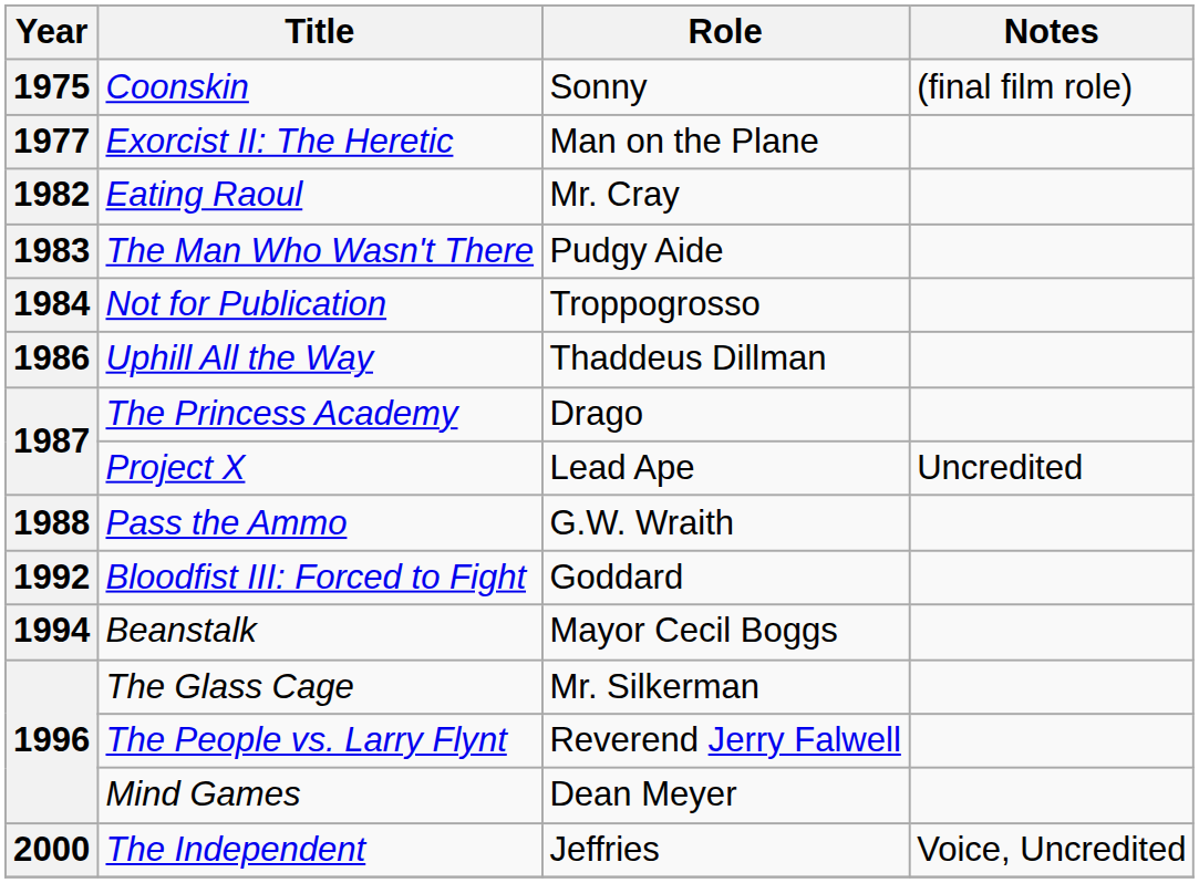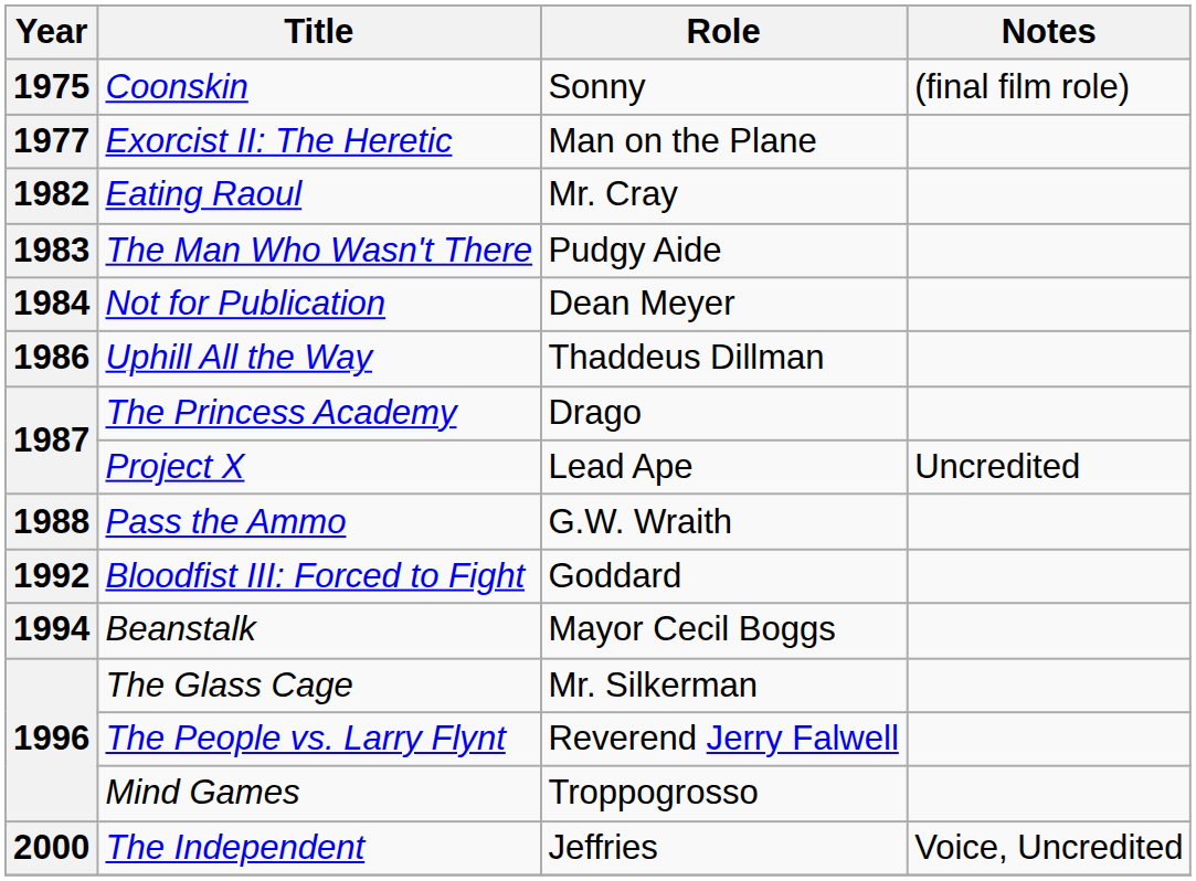Not for Publication | Role: Troppogrosso -> Dean Meyer
Mind Games | Role: Dean Meyer -> Troppogrosso
